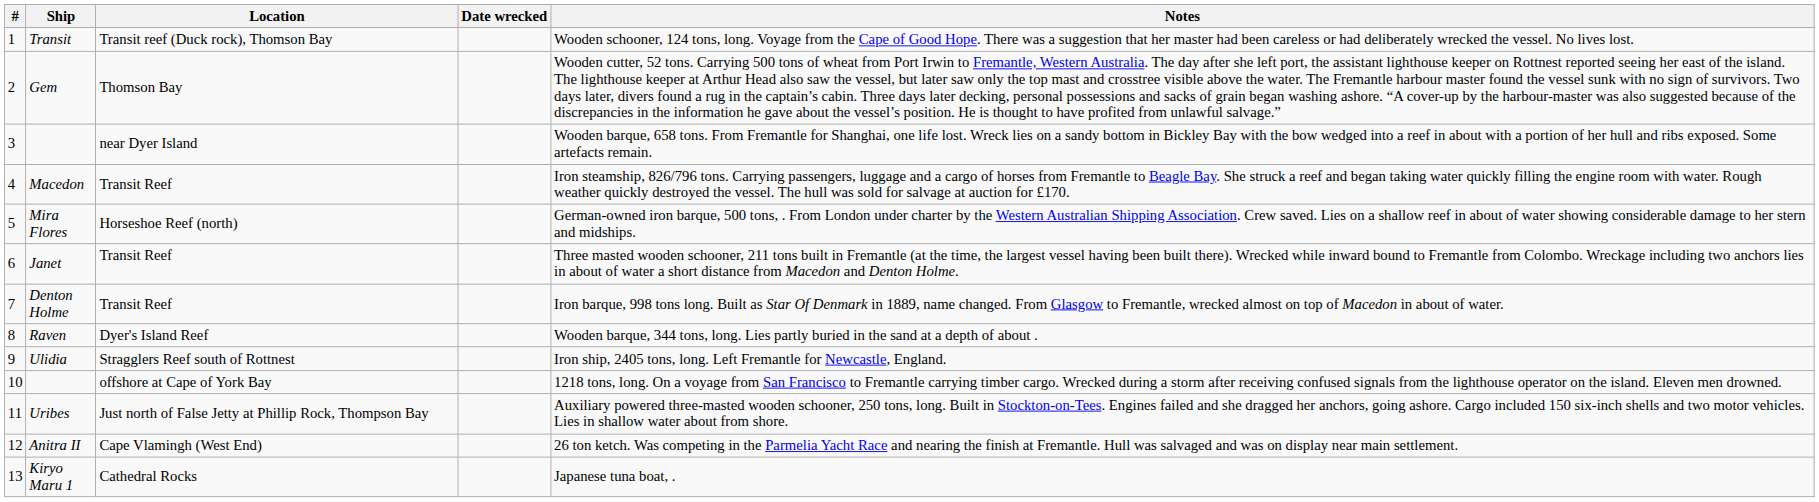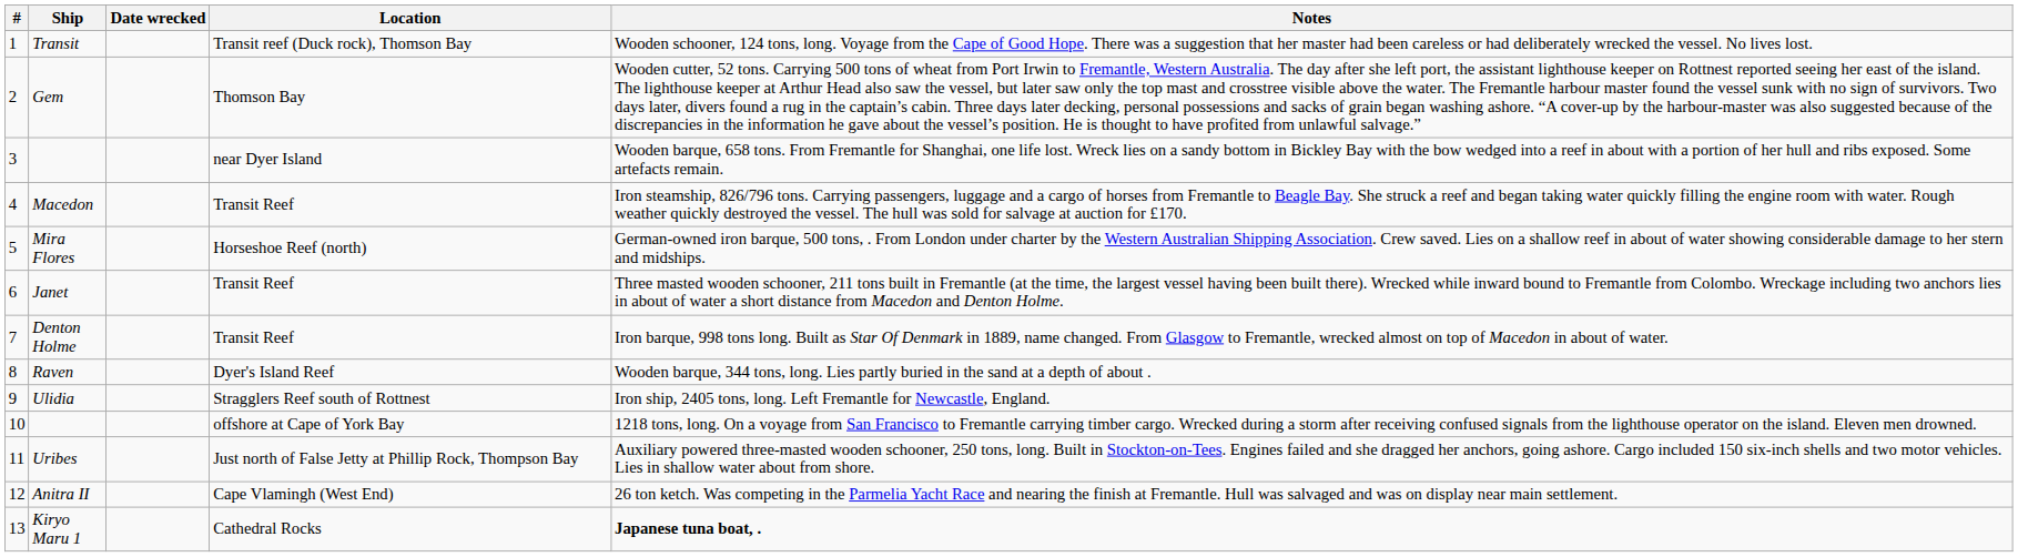columns swapped: Date wrecked <-> Location
Kiryo Maru 1 | Notes: normal -> bold
